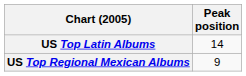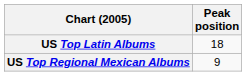US Top Latin Albums | Peak position: 14 -> 18
